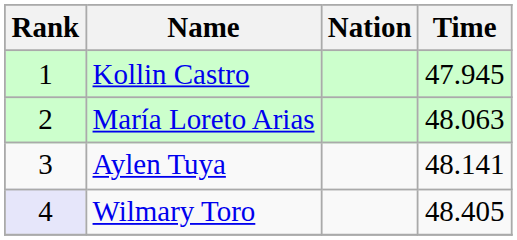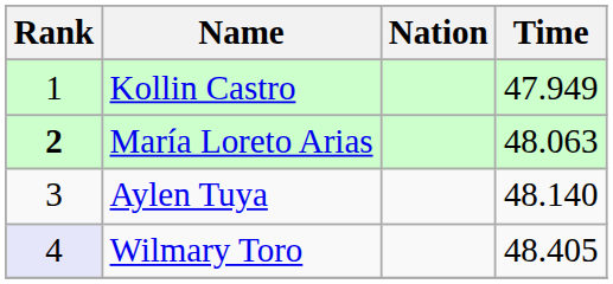Kollin Castro | Time: 47.945 -> 47.949
María Loreto Arias | Rank: normal -> bold
Aylen Tuya | Time: 48.141 -> 48.140
